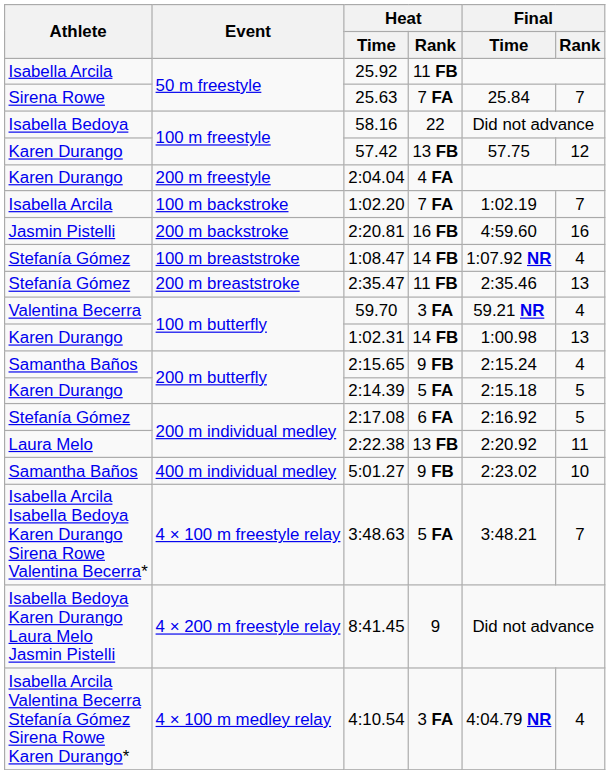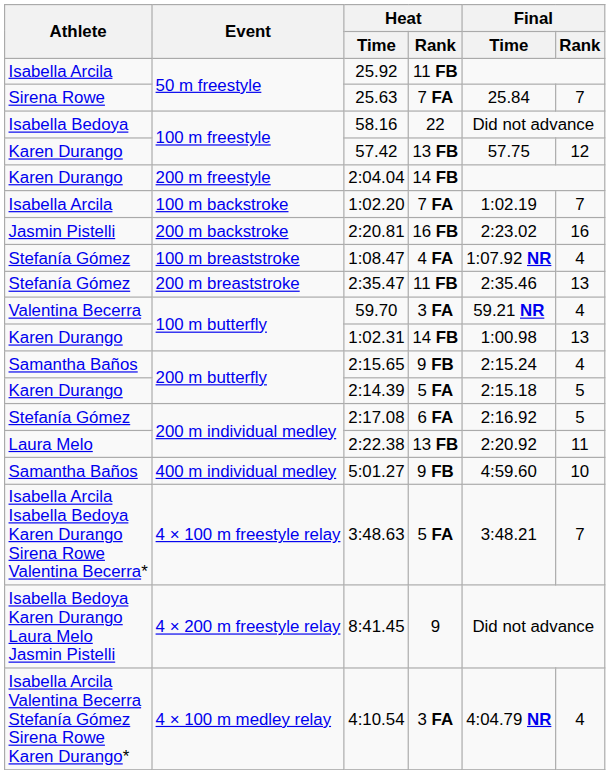2:04.04 | Heat / Rank: 4 FA -> 14 FB
2:20.81 | Final / Time: 4:59.60 -> 2:23.02
1:08.47 | Heat / Rank: 14 FB -> 4 FA
5:01.27 | Final / Time: 2:23.02 -> 4:59.60
